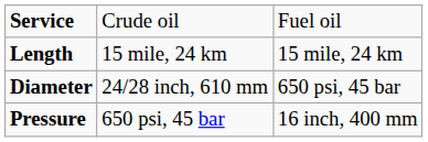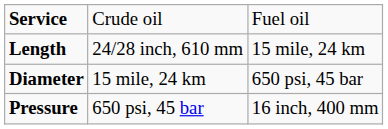Length | column 2: 15 mile, 24 km -> 24/28 inch, 610 mm
Diameter | column 2: 24/28 inch, 610 mm -> 15 mile, 24 km
